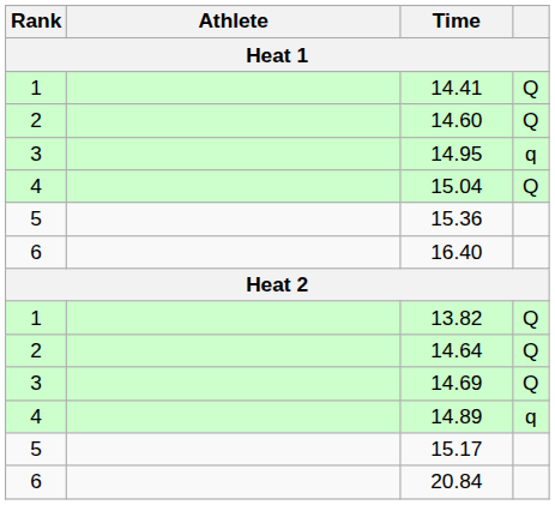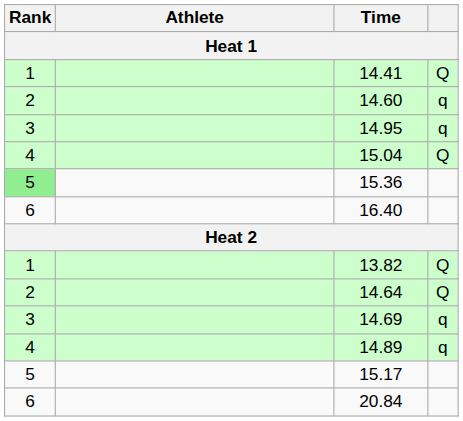14.60 | column 4: Q -> q
15.36 | Rank: no background -> lightgreen background
14.69 | column 4: Q -> q
